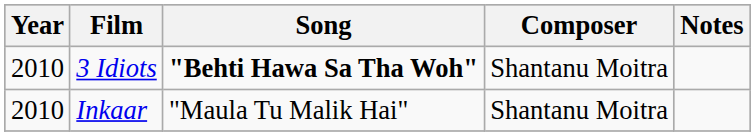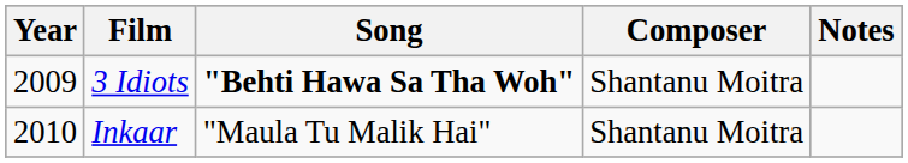3 Idiots | Year: 2010 -> 2009
